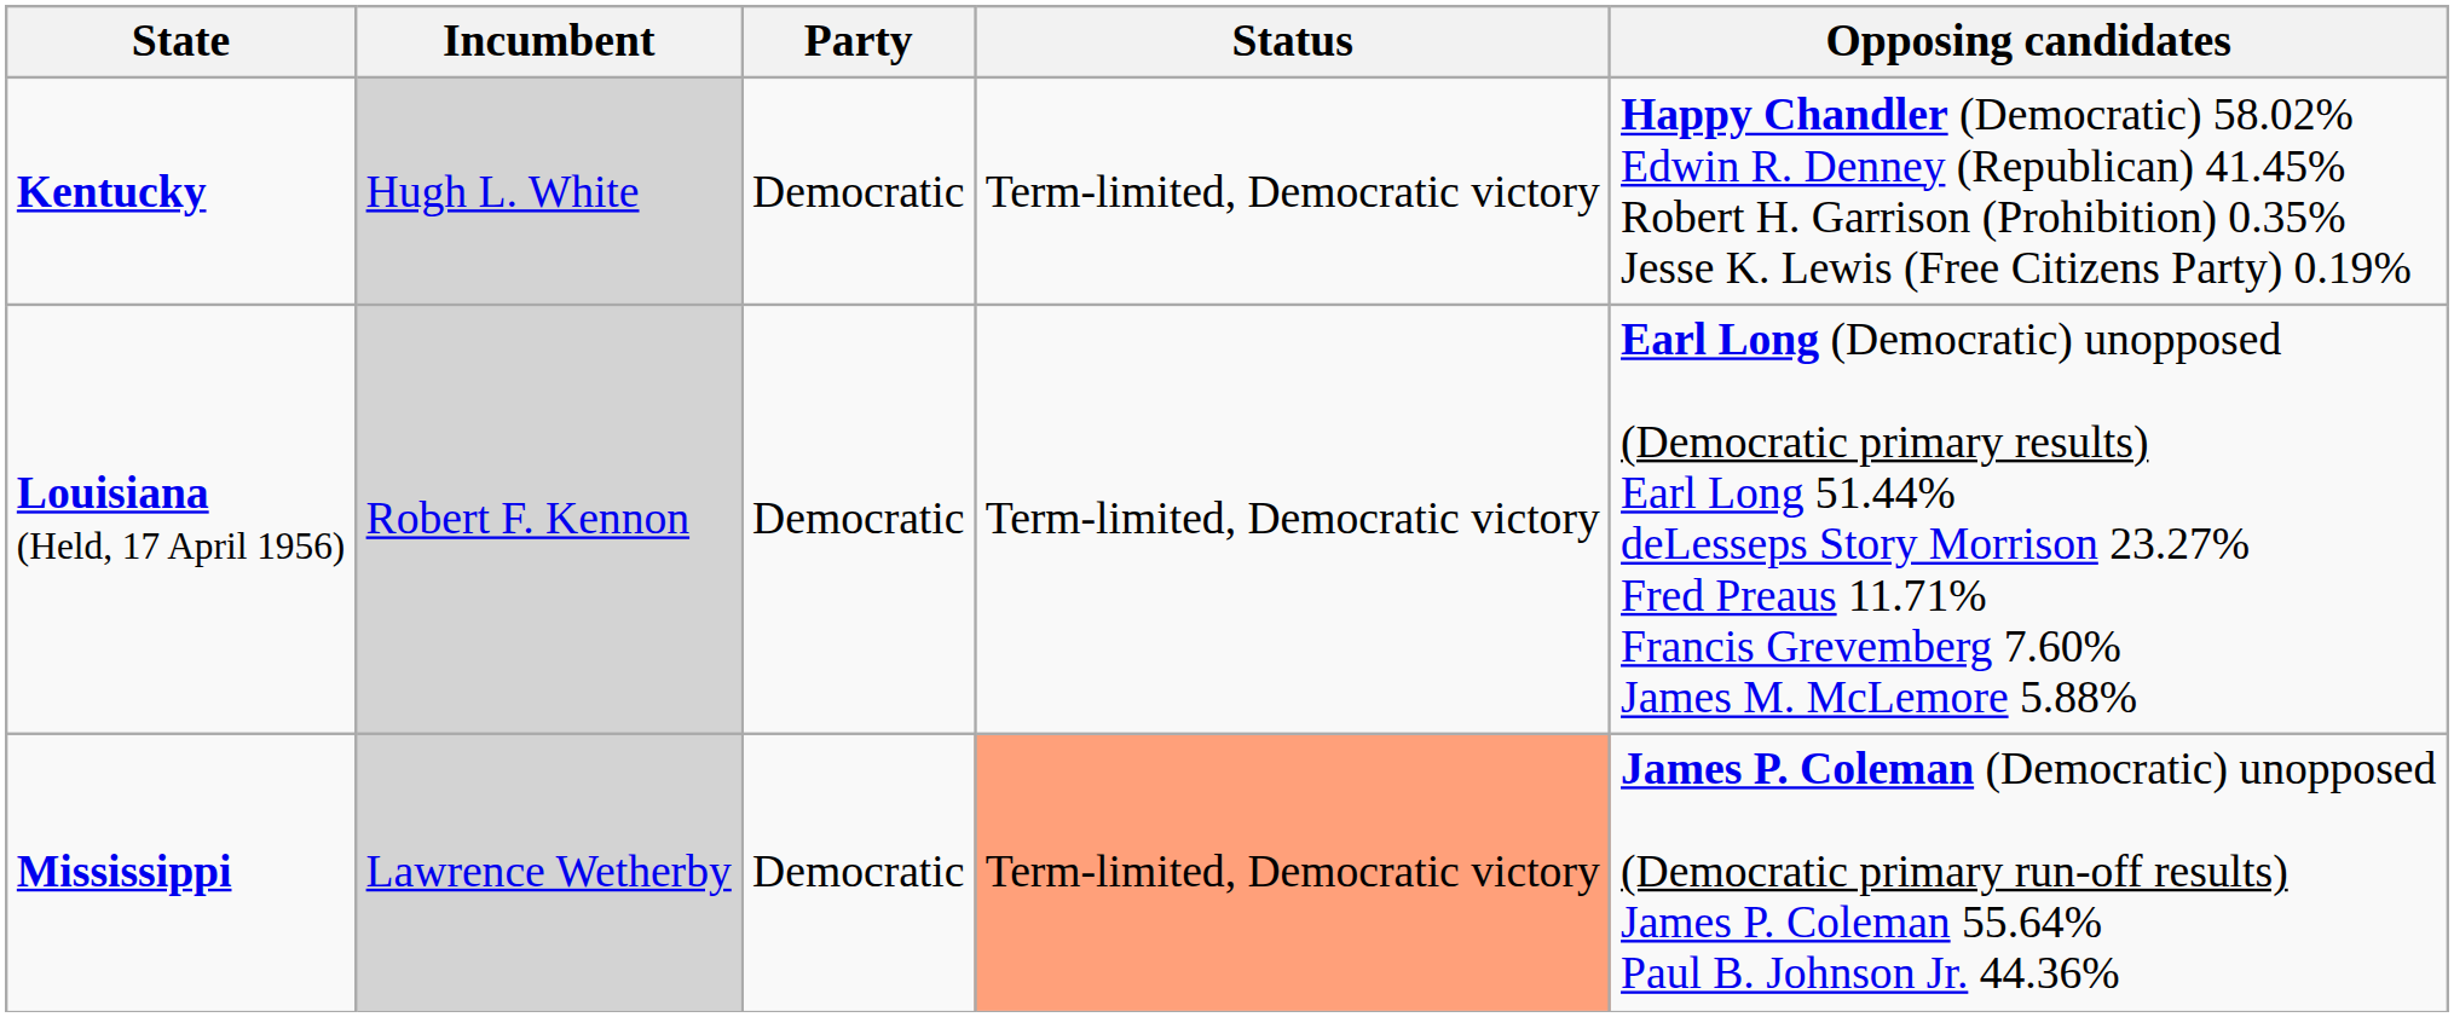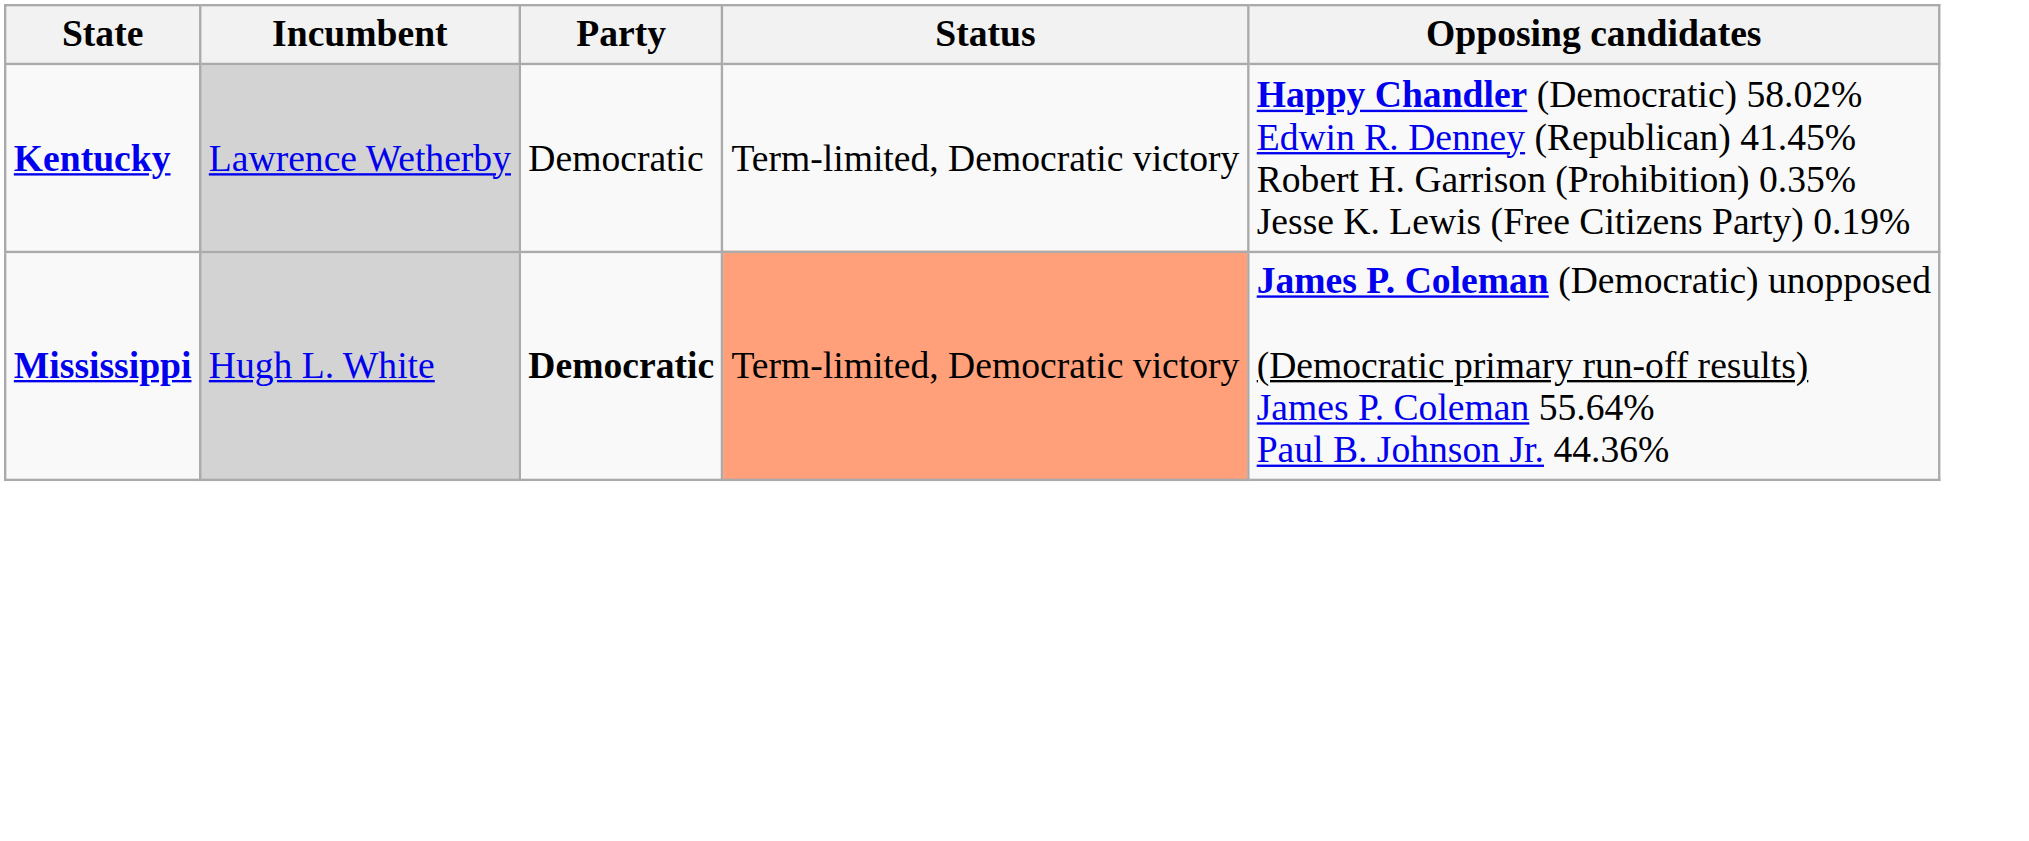Kentucky | Incumbent: Hugh L. White -> Lawrence Wetherby
- row: Louisiana (Held, 17 April 1956) | Robert F. Kennon | Democratic | Term-limited, Democratic victory | Earl Long (Democratic) unopposed (Democratic primary results) Earl Long 51.44% deLesseps Story Morrison 23.27% Fred Preaus 11.71% Francis Grevemberg 7.60% James M. McLemore 5.88%
Mississippi | Incumbent: Lawrence Wetherby -> Hugh L. White
Mississippi | Party: normal -> bold
